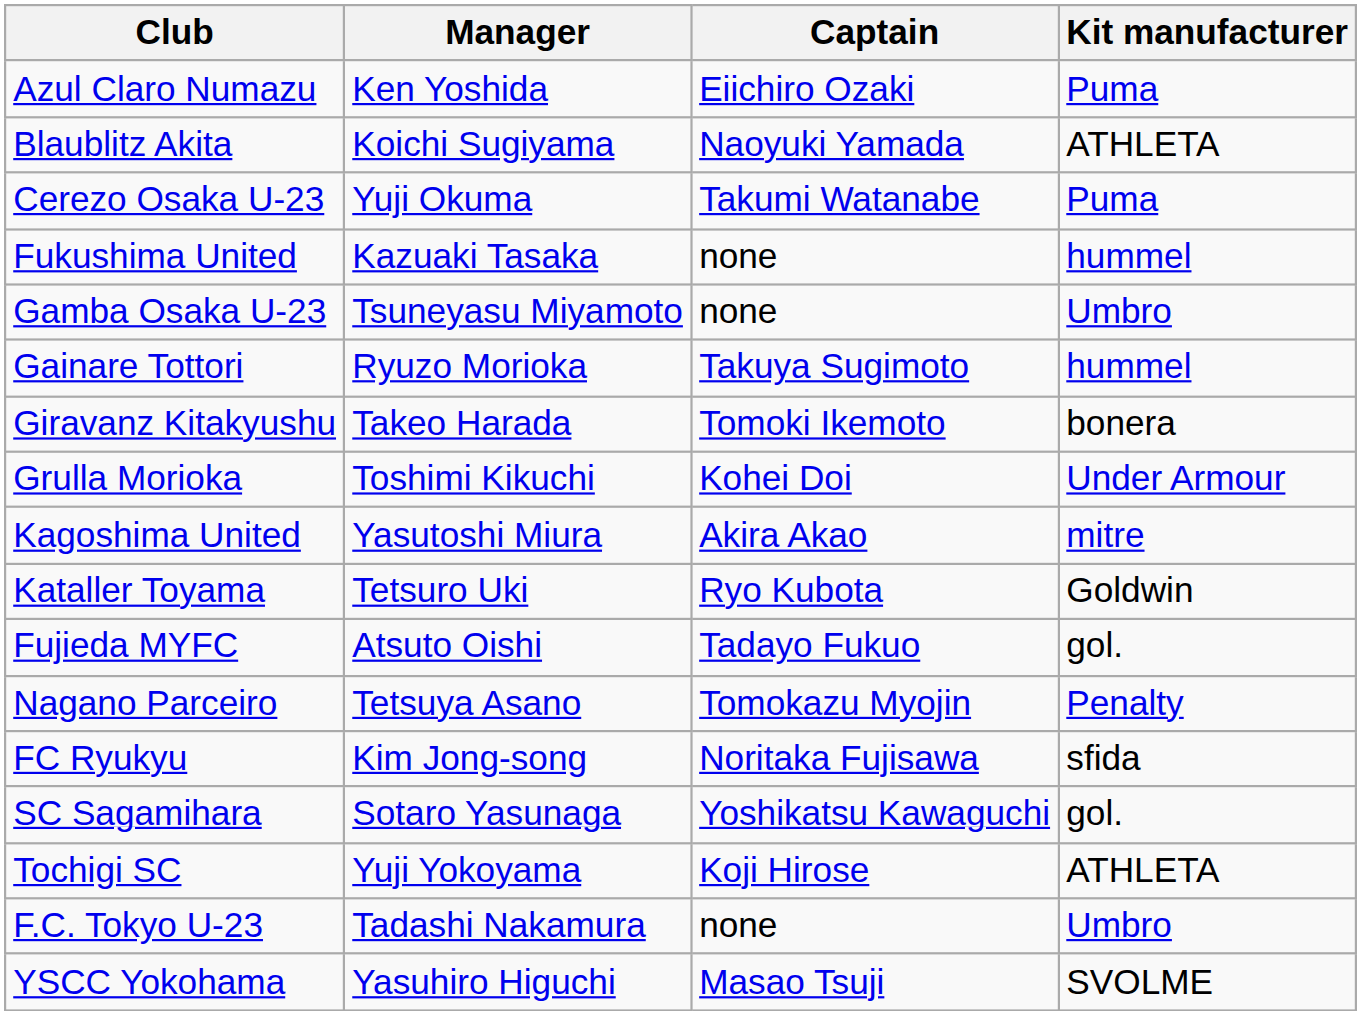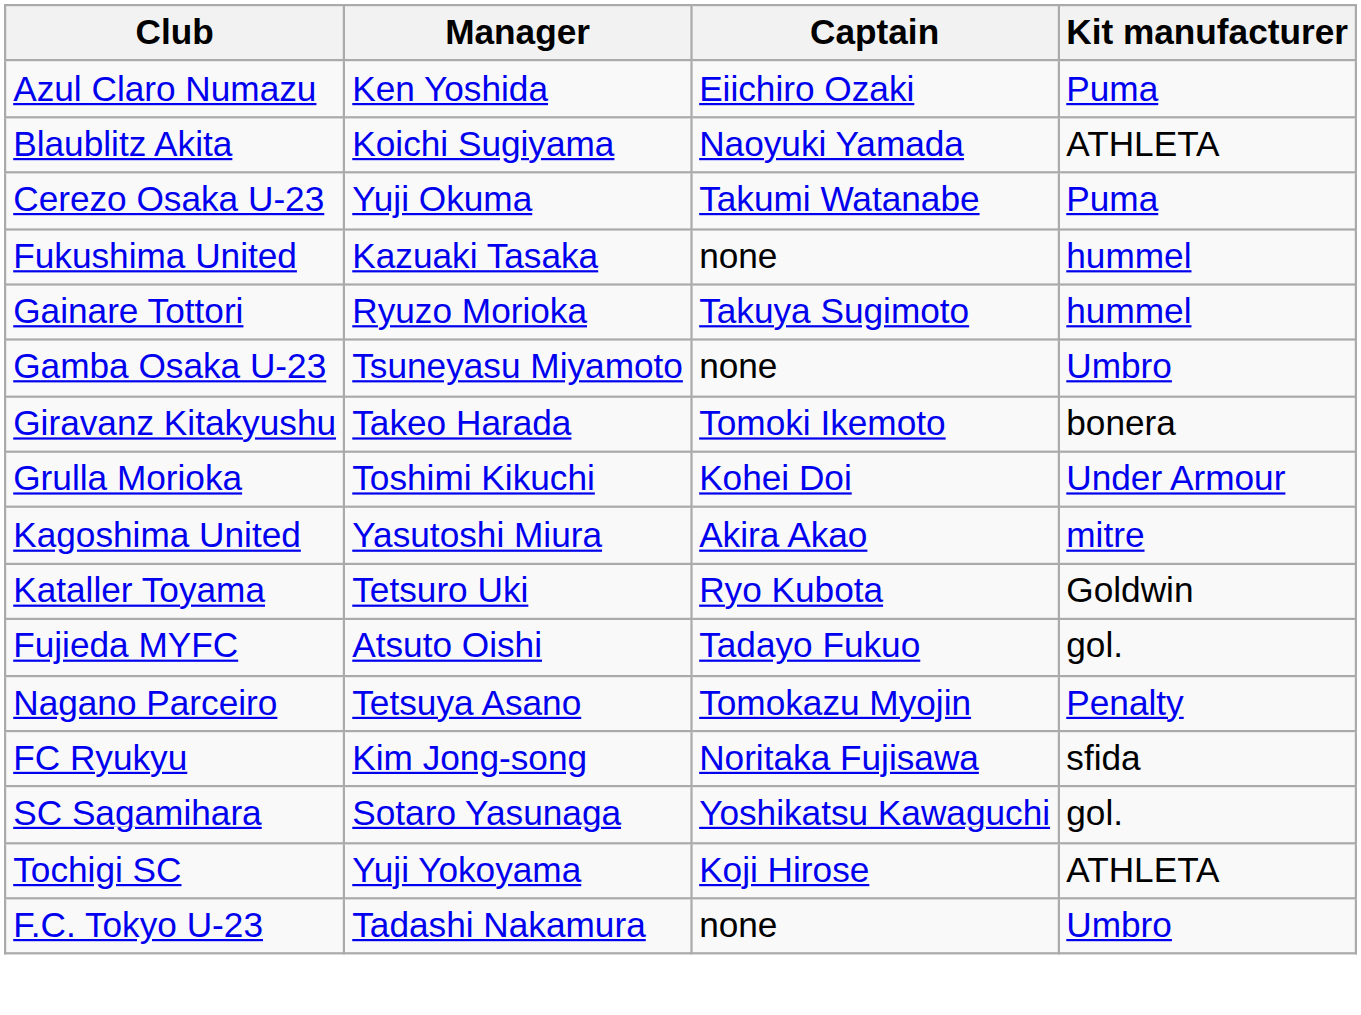rows swapped: Gainare Tottori <-> Gamba Osaka U-23
- row: YSCC Yokohama | Yasuhiro Higuchi | Masao Tsuji | SVOLME
